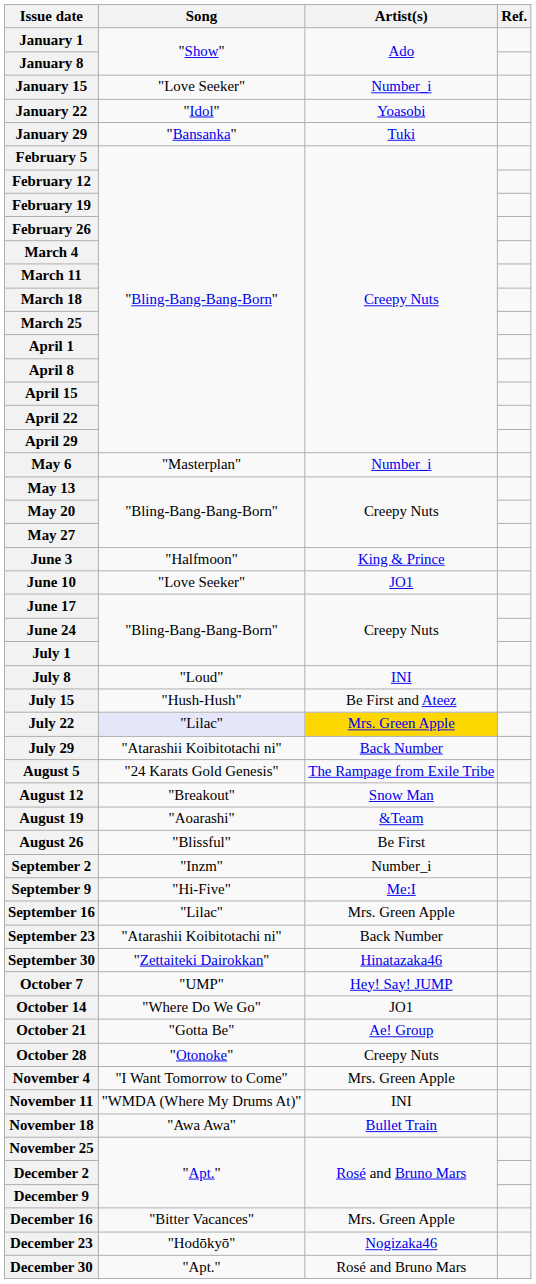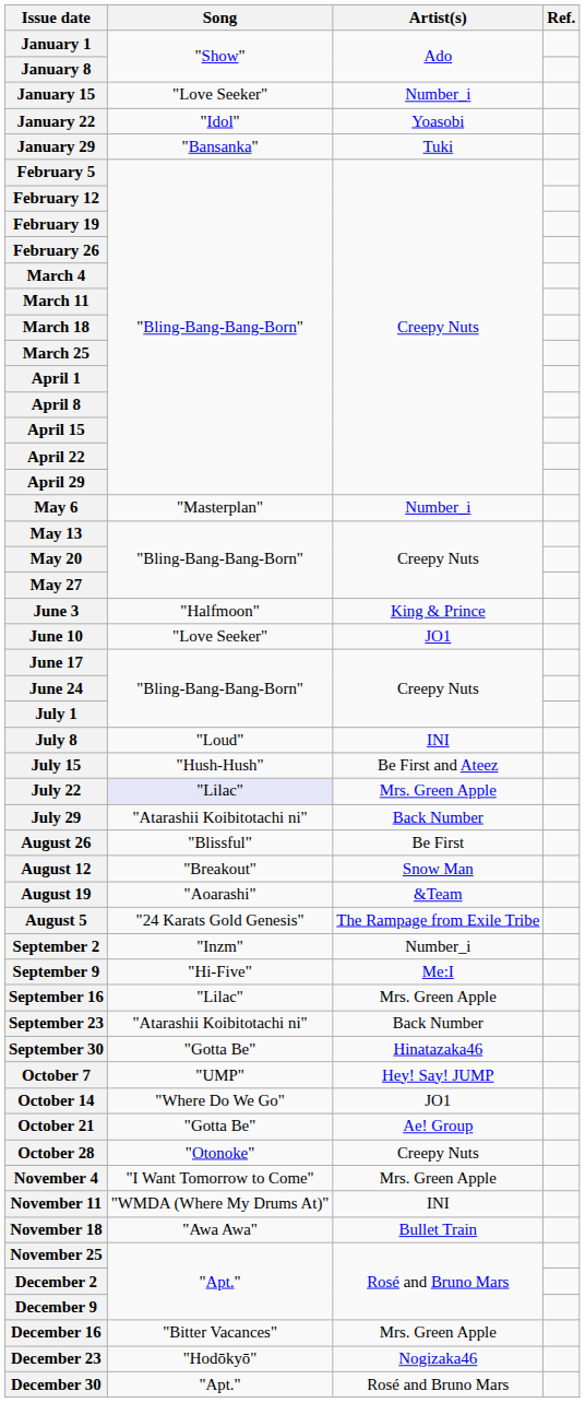July 22 | Artist(s): gold background -> no background
rows swapped: August 5 <-> August 26
September 30 | Song: "Zettaiteki Dairokkan" -> "Gotta Be"
